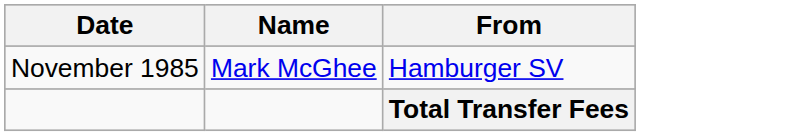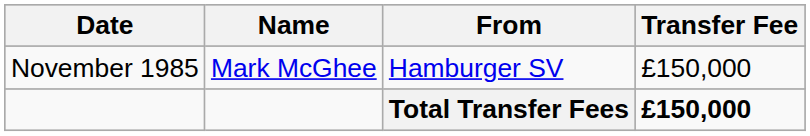+ column: Transfer Fee | £150,000 | £150,000
